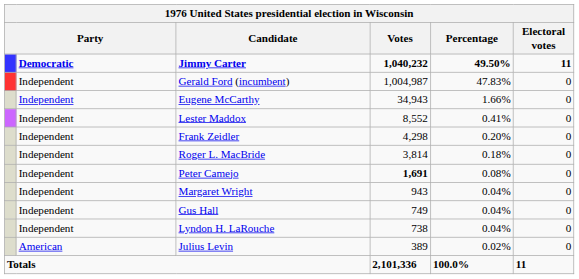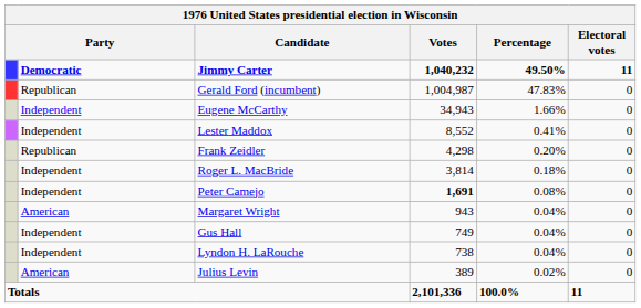Gerald Ford (incumbent) | column 2: Independent -> Republican
Frank Zeidler | column 2: Independent -> Republican
Margaret Wright | column 2: Independent -> American
